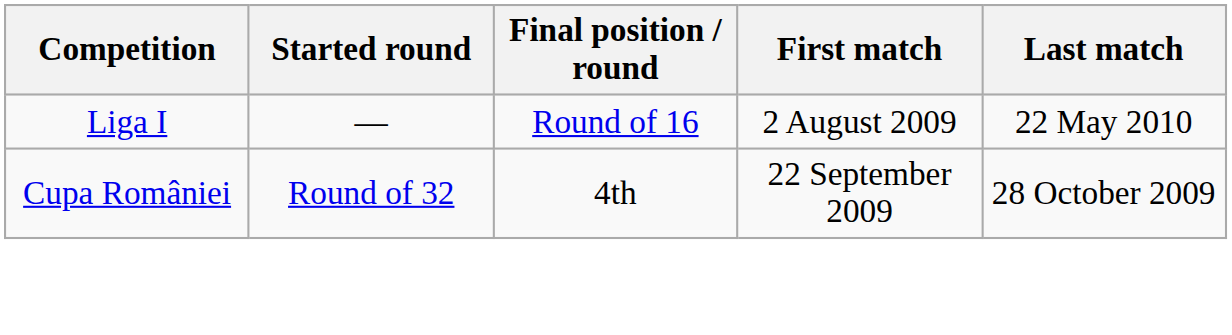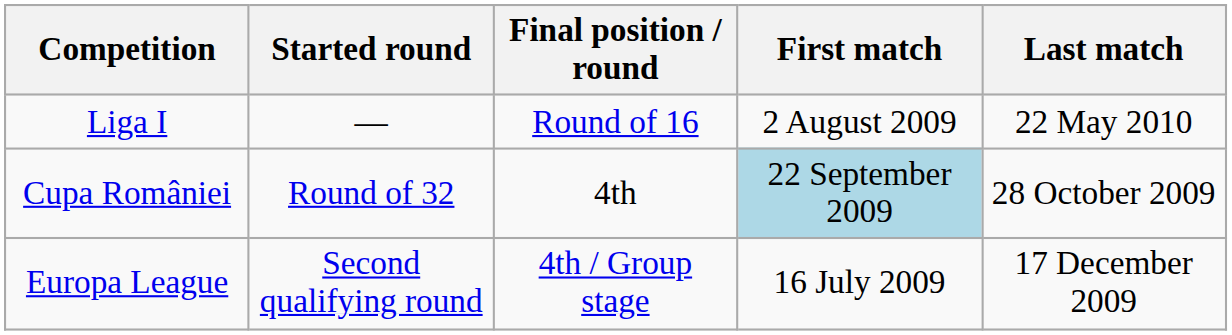Cupa României | First match: no background -> lightblue background
+ row: Europa League | Second qualifying round | 4th / Group stage | 16 July 2009 | 17 December 2009
